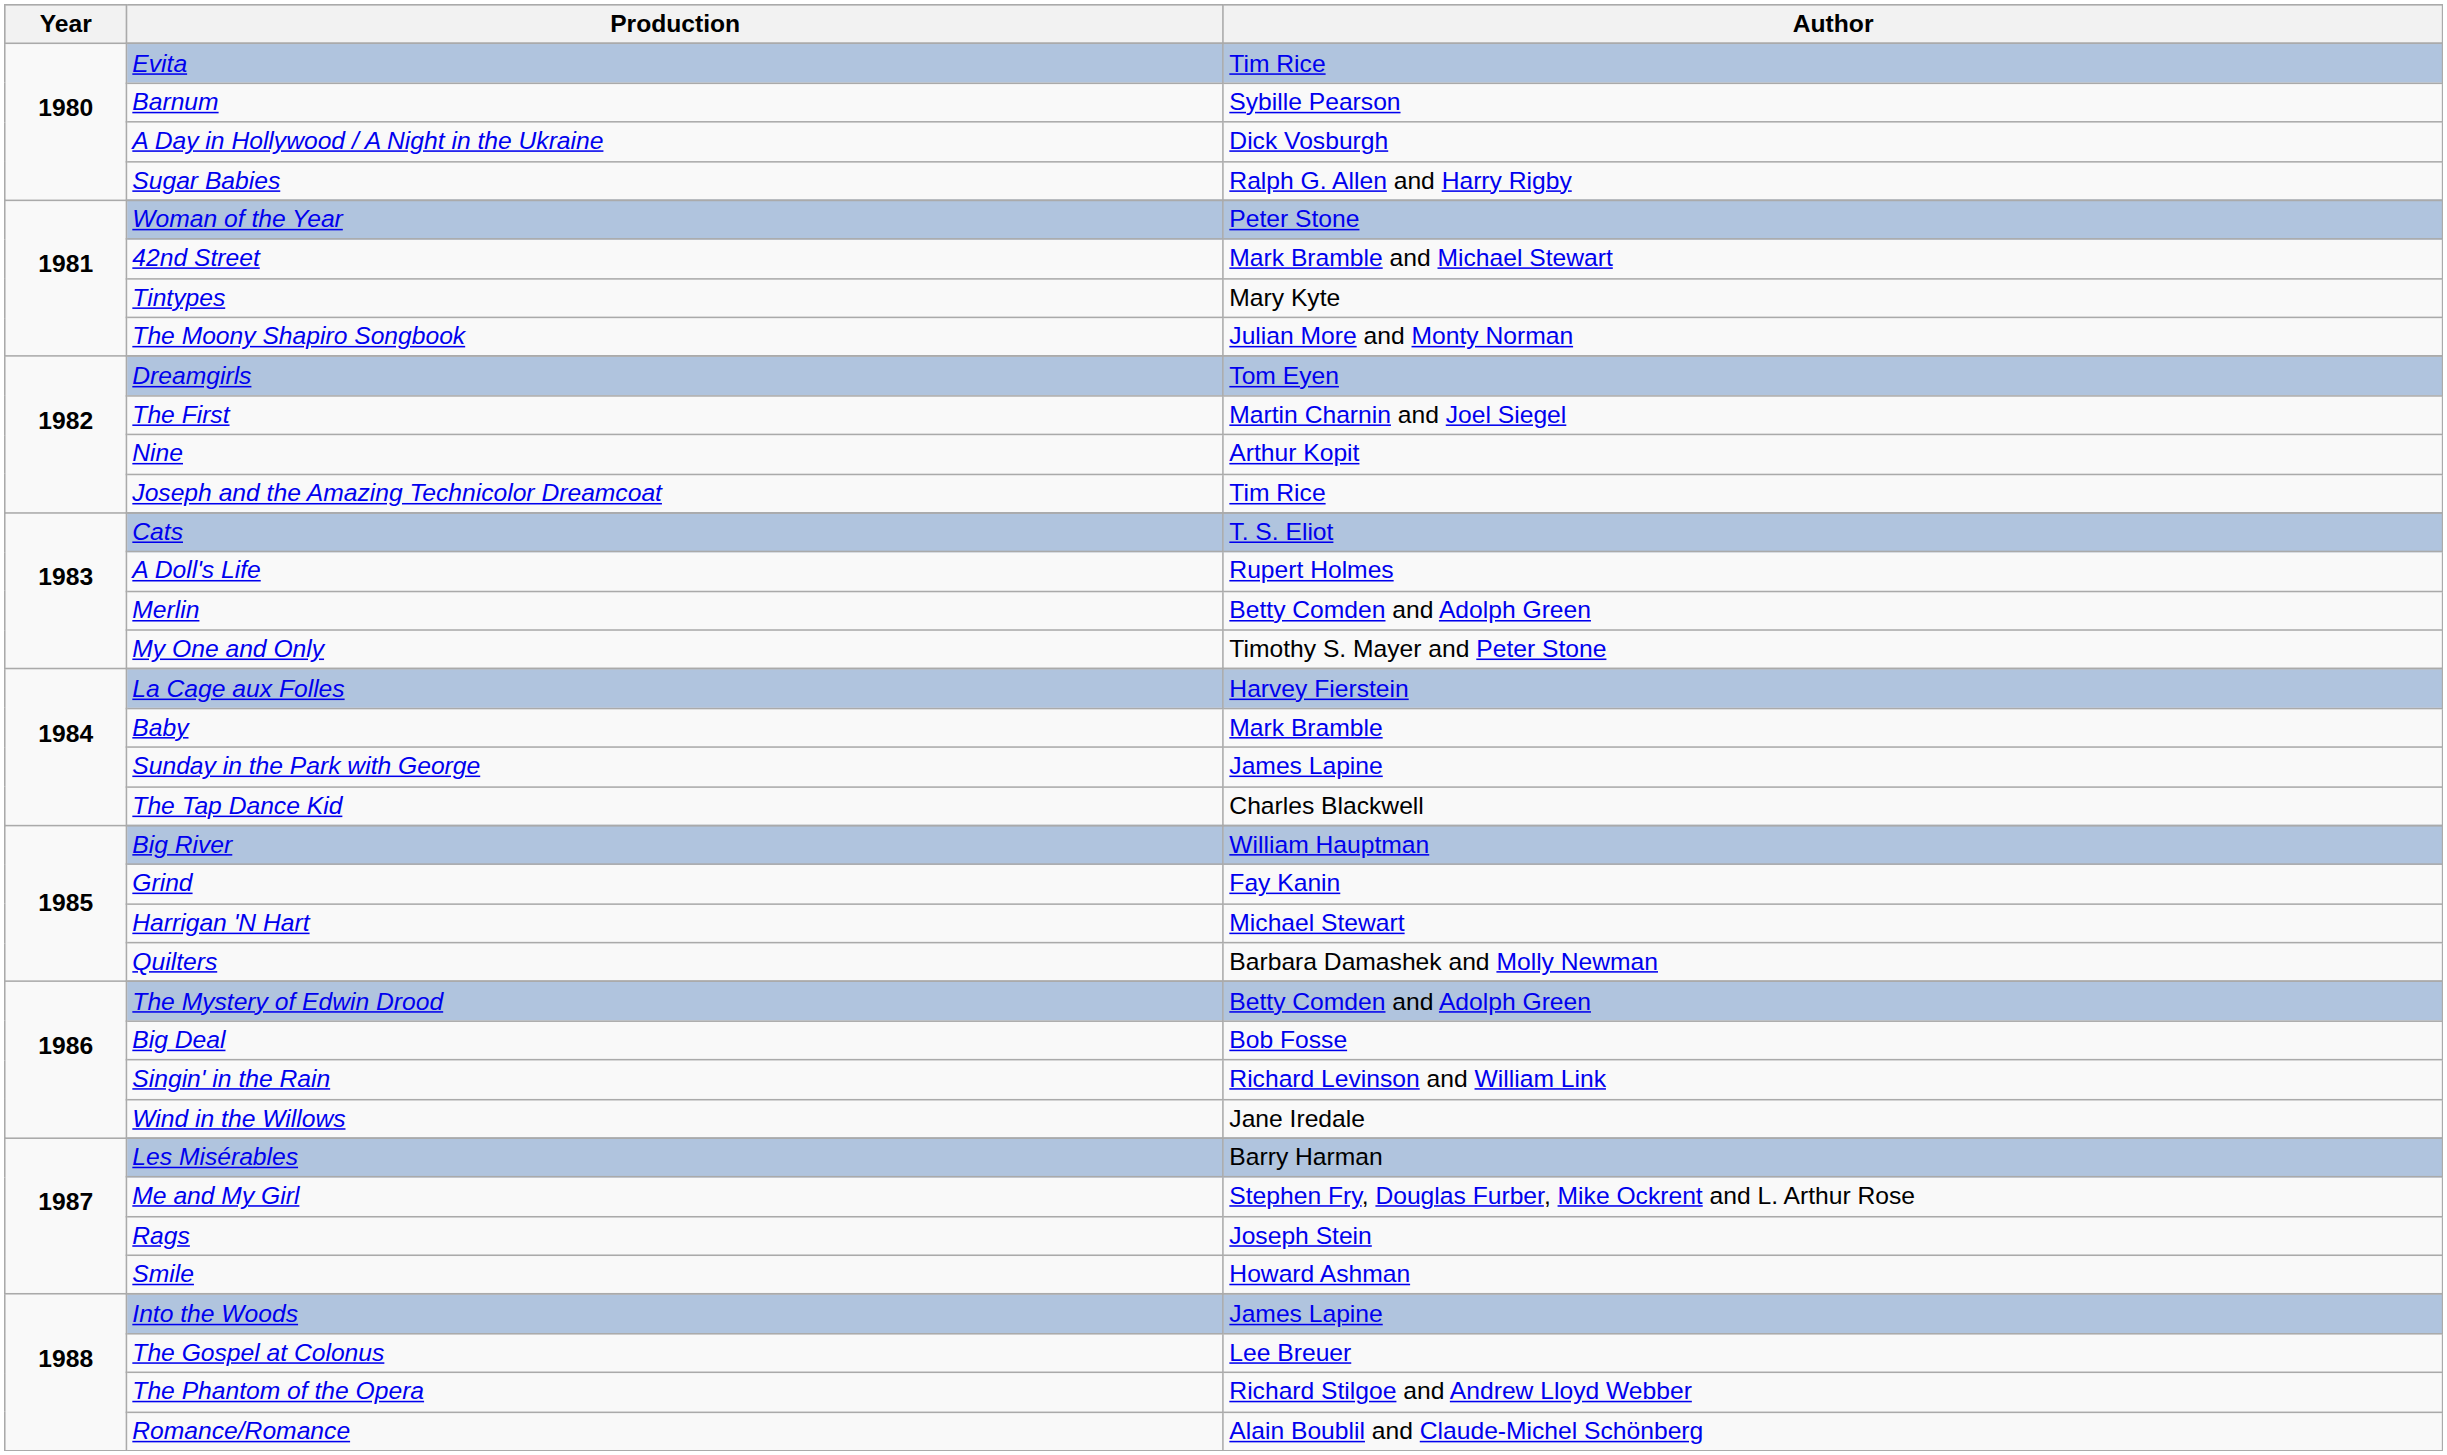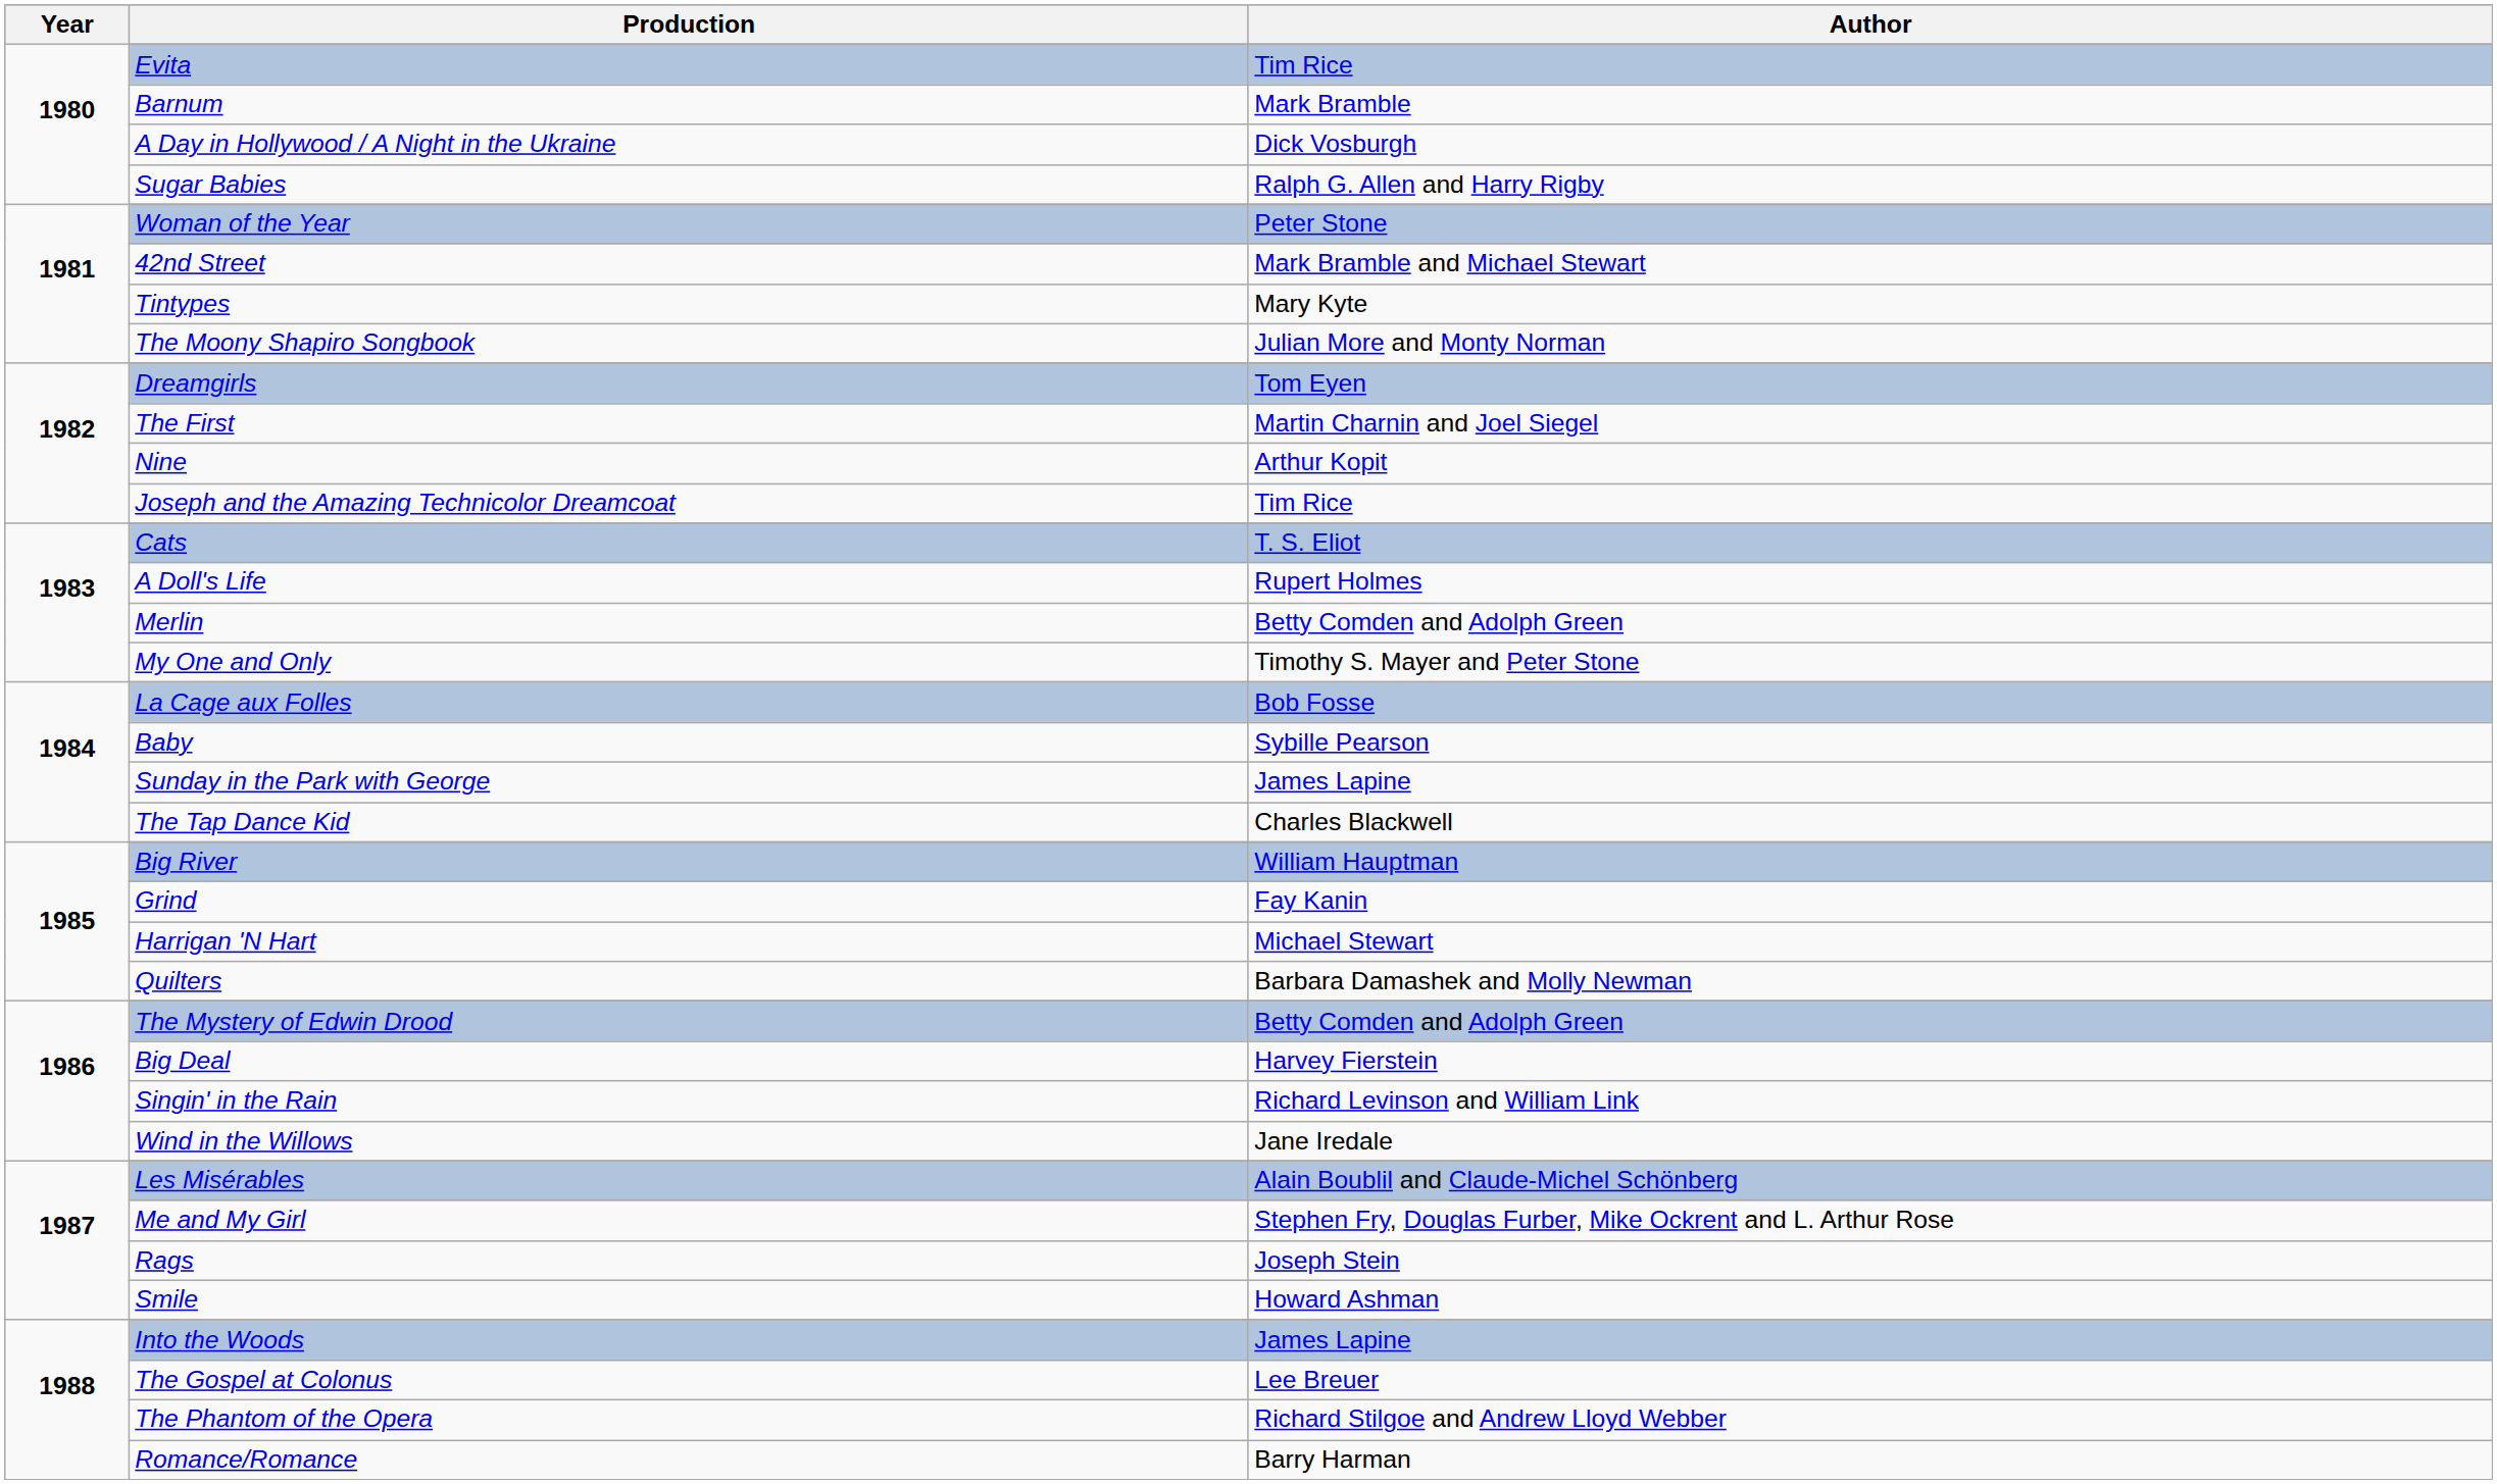Barnum | Author: Sybille Pearson -> Mark Bramble
La Cage aux Folles | Author: Harvey Fierstein -> Bob Fosse
Baby | Author: Mark Bramble -> Sybille Pearson
Big Deal | Author: Bob Fosse -> Harvey Fierstein
Les Misérables | Author: Barry Harman -> Alain Boublil and Claude-Michel Schönberg
Romance/Romance | Author: Alain Boublil and Claude-Michel Schönberg -> Barry Harman
